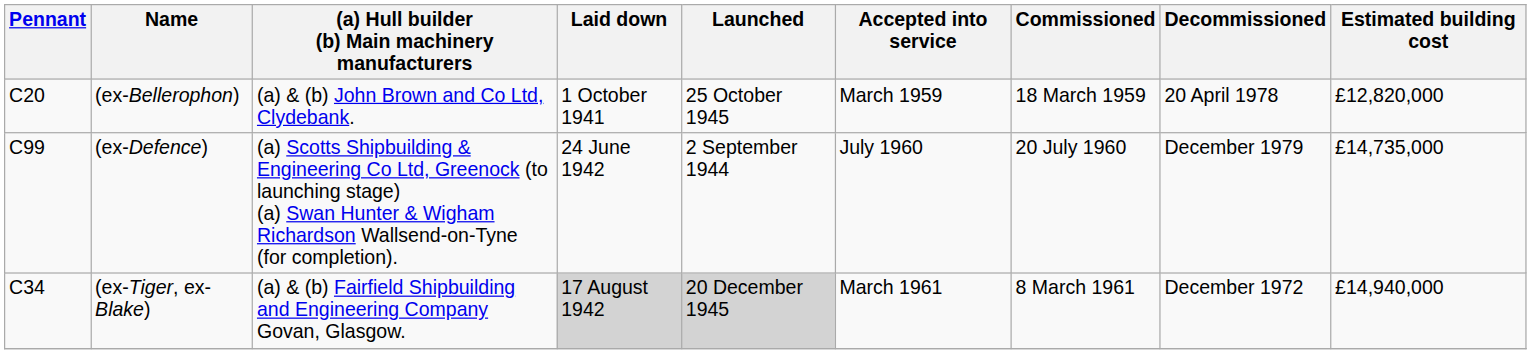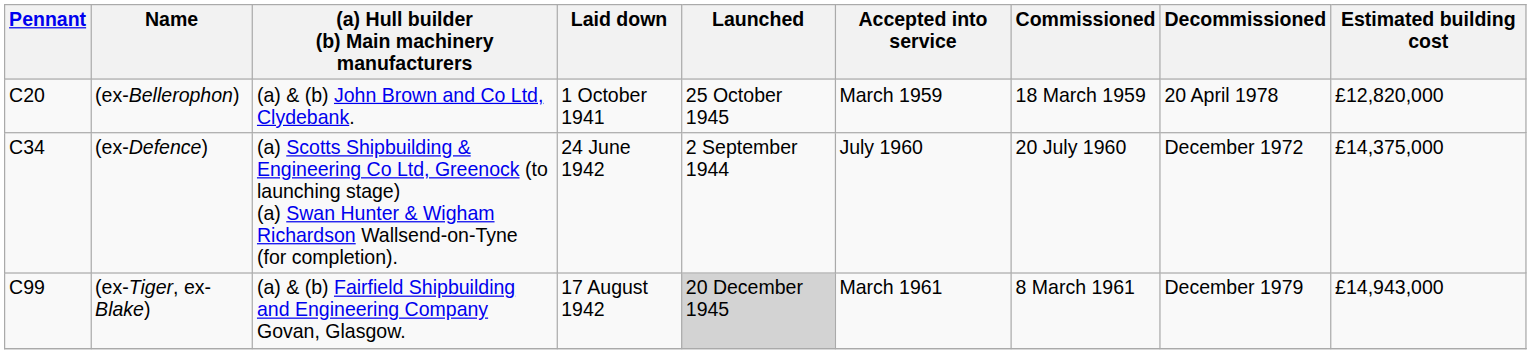(ex-Defence) | Pennant: C99 -> C34
(ex-Defence) | Decommissioned: December 1979 -> December 1972
(ex-Defence) | Estimated building cost: £14,735,000 -> £14,375,000
(ex-Tiger, ex-Blake) | Pennant: C34 -> C99
(ex-Tiger, ex-Blake) | Laid down: lightgrey background -> no background
(ex-Tiger, ex-Blake) | Decommissioned: December 1972 -> December 1979
(ex-Tiger, ex-Blake) | Estimated building cost: £14,940,000 -> £14,943,000
